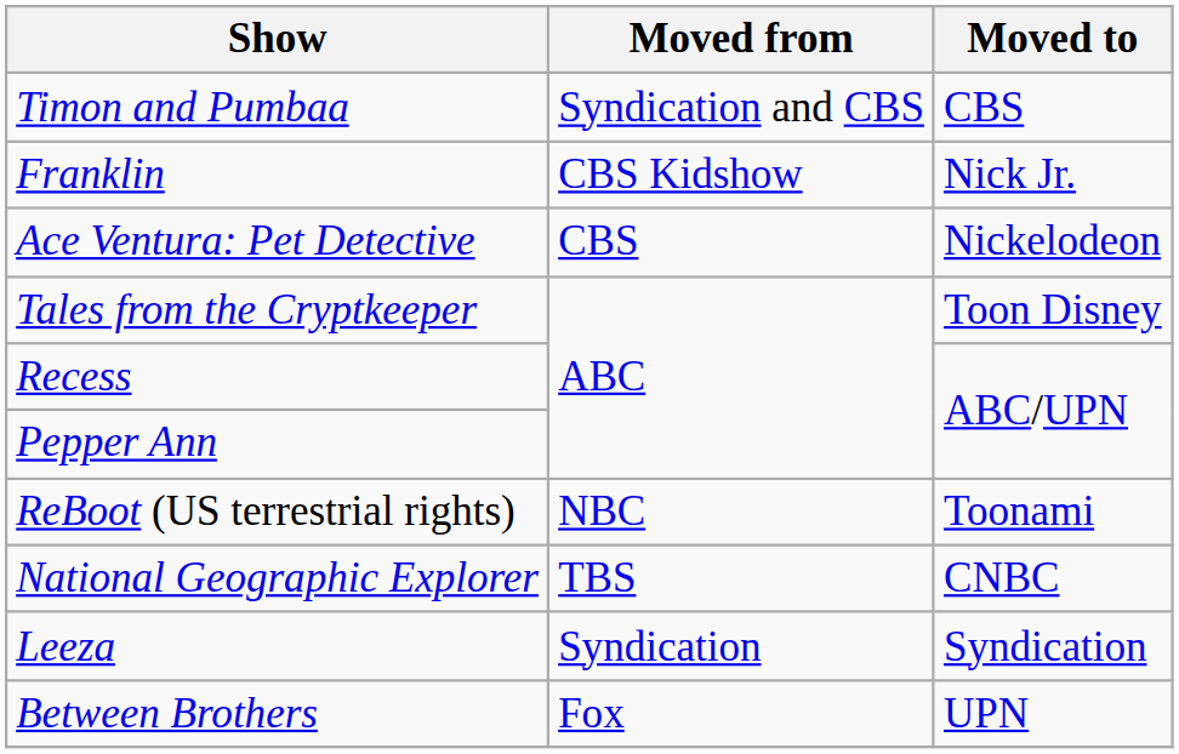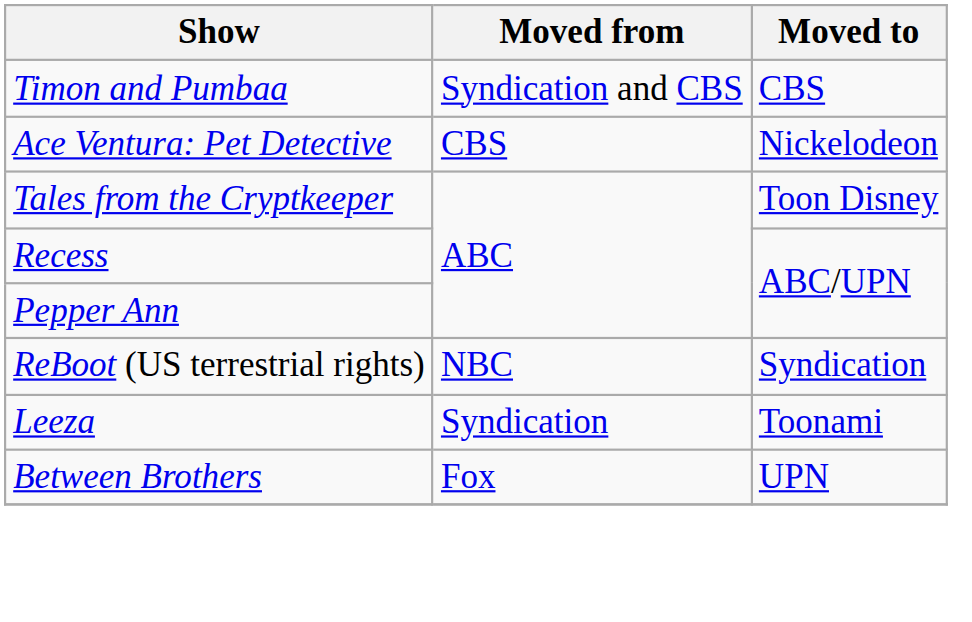- row: Franklin | CBS Kidshow | Nick Jr.
ReBoot (US terrestrial rights) | Moved to: Toonami -> Syndication
- row: National Geographic Explorer | TBS | CNBC
Leeza | Moved to: Syndication -> Toonami
